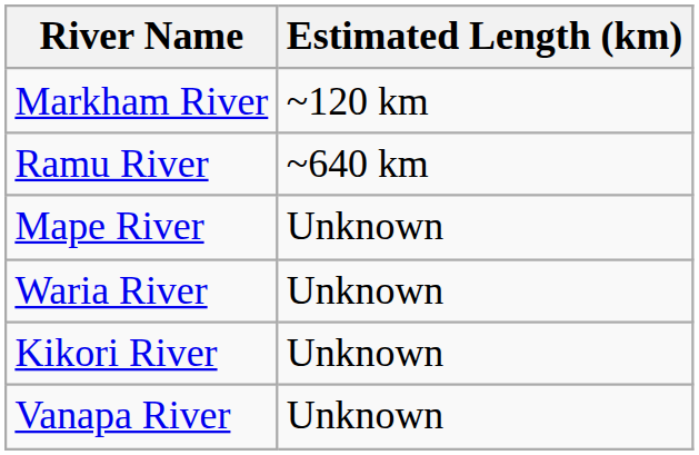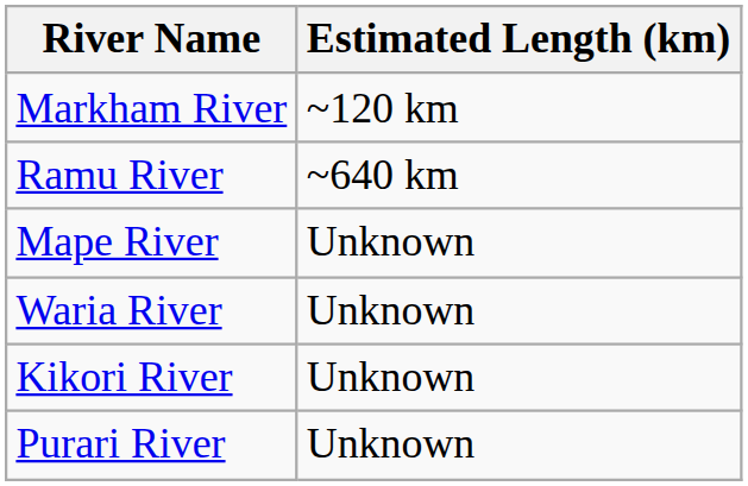+ row: Purari River | Unknown
- row: Vanapa River | Unknown
